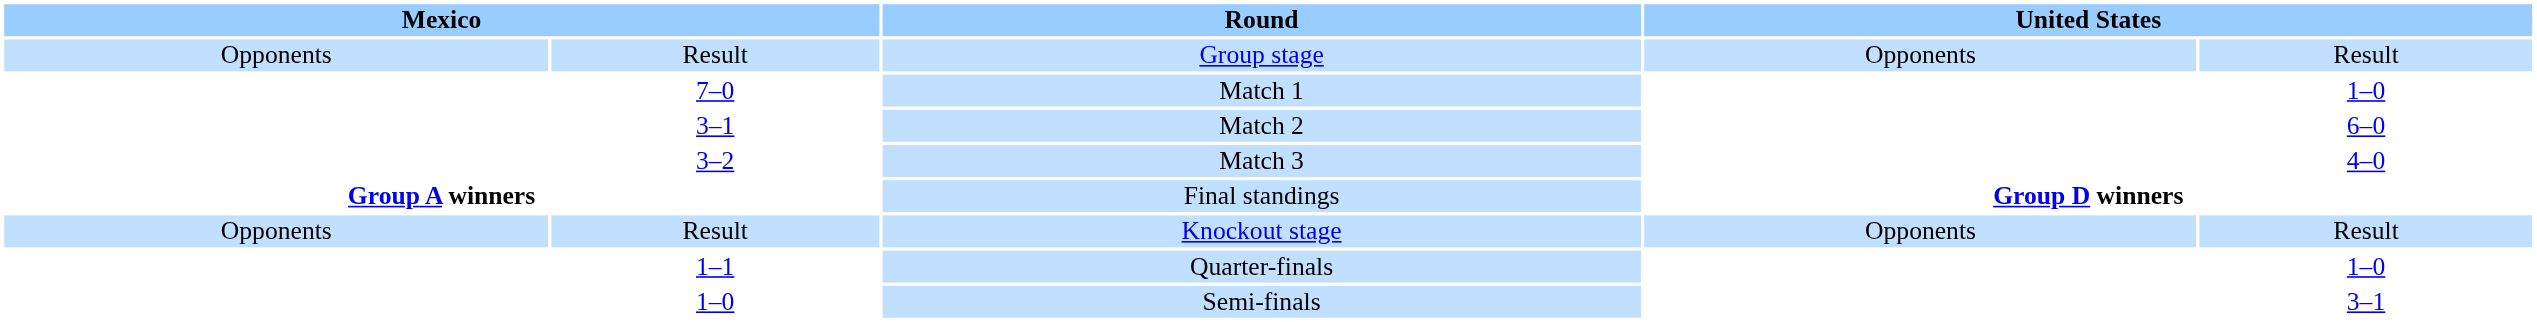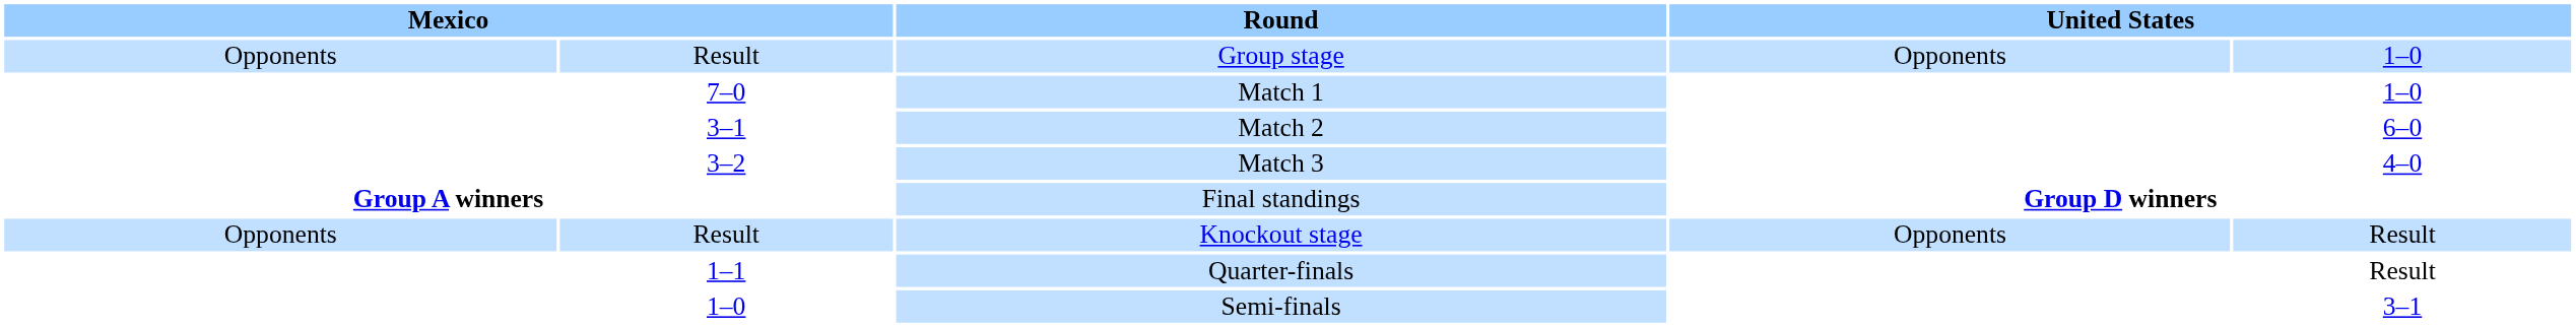Group stage | column 5: Result -> 1–0
Quarter-finals | column 5: 1–0 -> Result
